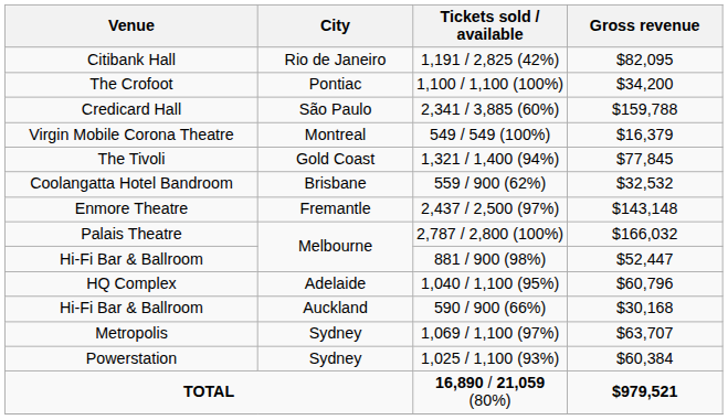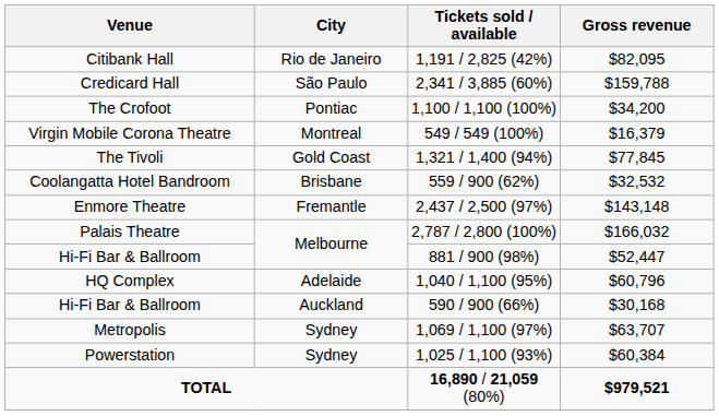rows swapped: Credicard Hall <-> The Crofoot
